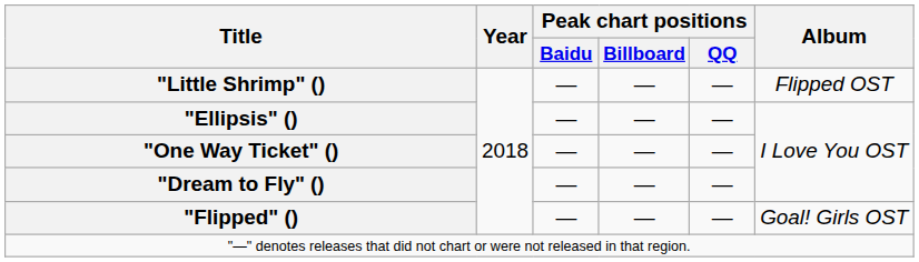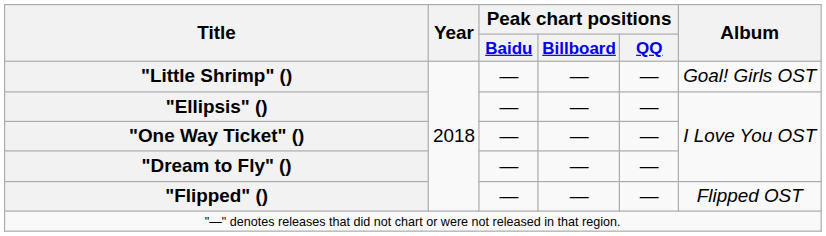"Little Shrimp" () | Album: Flipped OST -> Goal! Girls OST
"Flipped" () | Album: Goal! Girls OST -> Flipped OST
